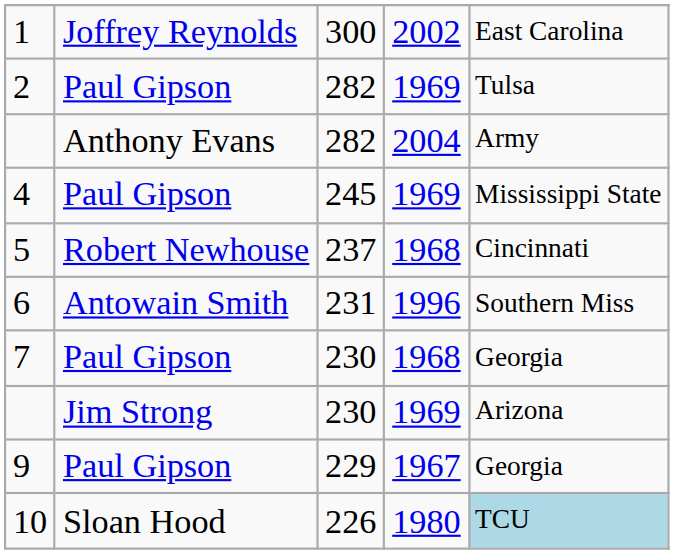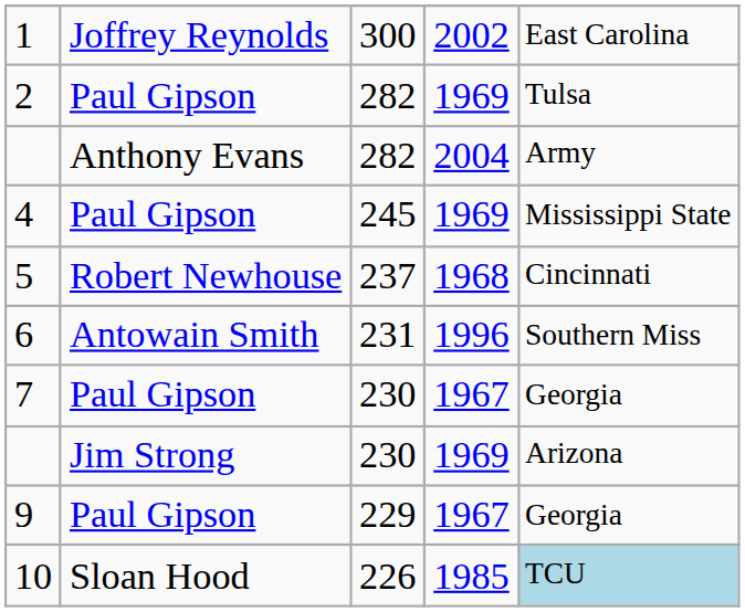7 | column 4: 1968 -> 1967
10 | column 4: 1980 -> 1985
